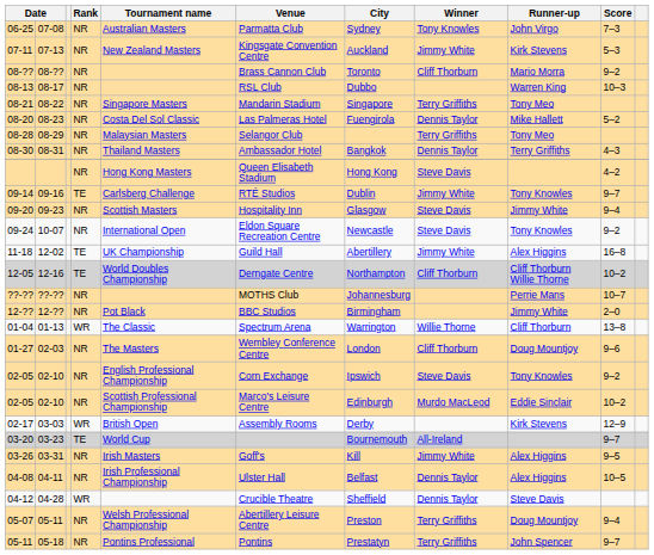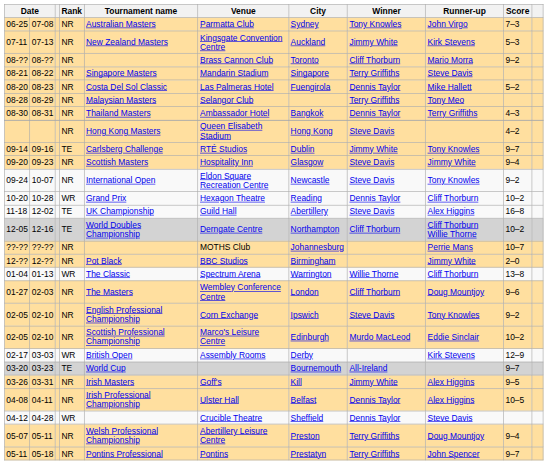- row: 08-13 | 08-17 | NR | RSL Club | Dubbo | Warren King | 10–3
08-21 | Runner-up: Tony Meo -> Steve Davis
+ row: 10-20 | 10-28 | WR | Grand Prix | Hexagon Theatre | Reading | Dennis Taylor | Cliff Thorburn | 10–2
11-18 | Winner: Jimmy White -> Steve Davis
